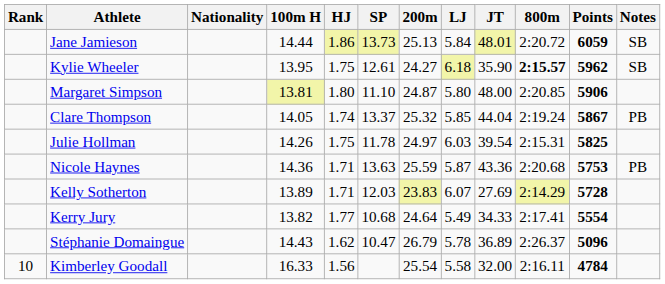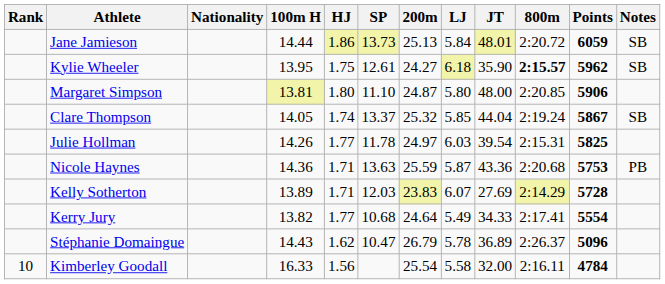Clare Thompson | Notes: PB -> SB
Julie Hollman | HJ: 1.75 -> 1.77
